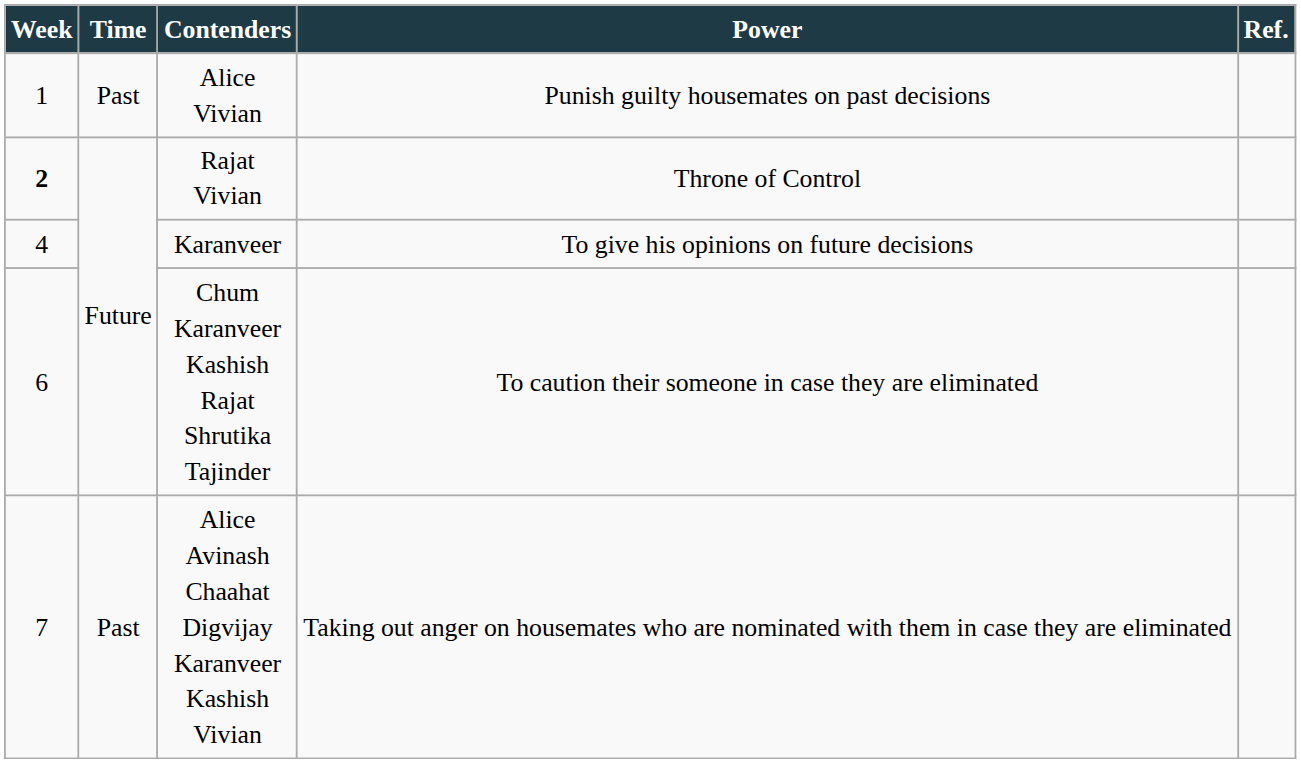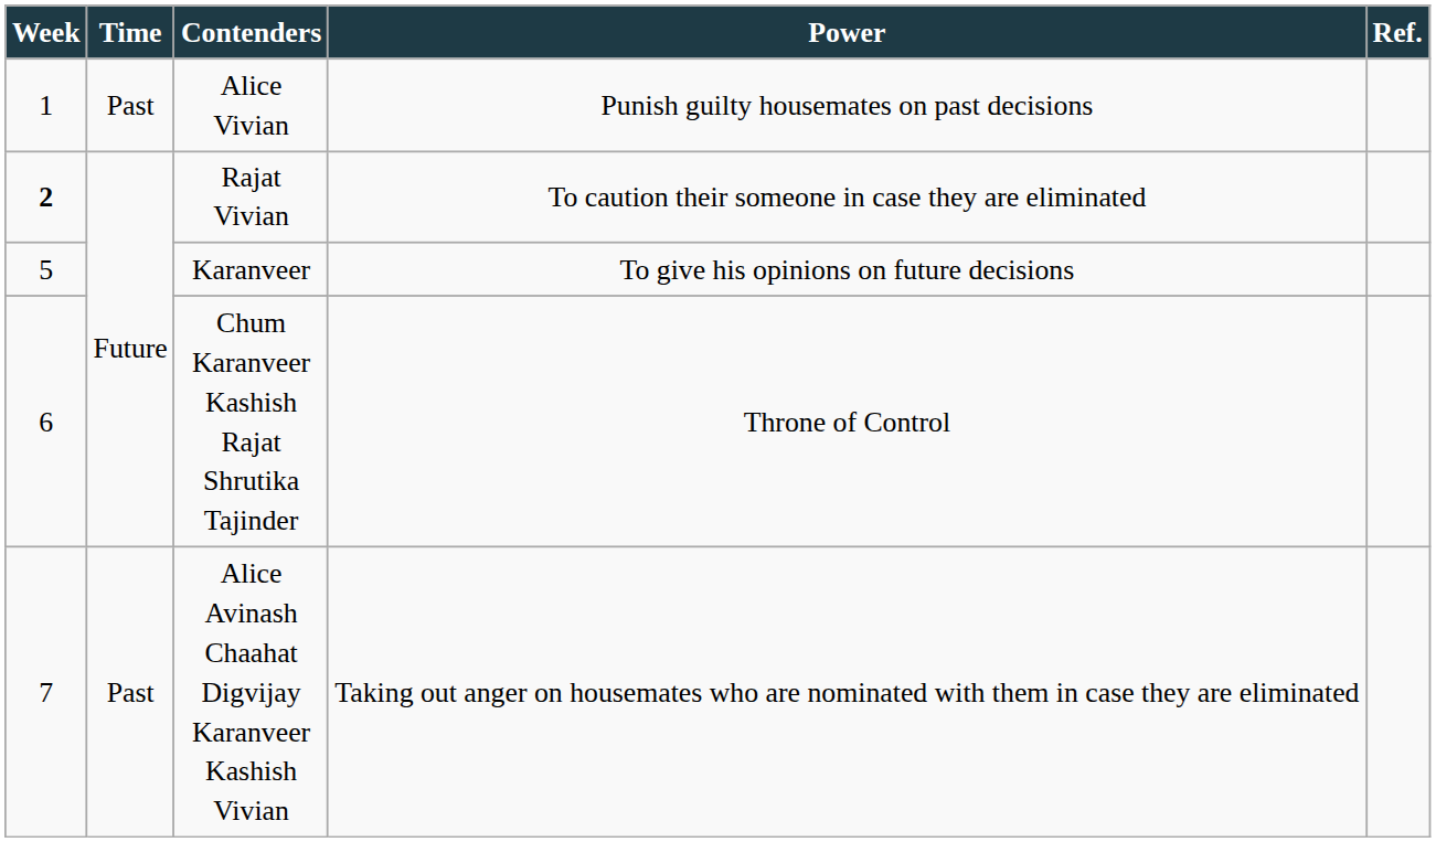Rajat Vivian | Power: Throne of Control -> To caution their someone in case they are eliminated
Karanveer | Week: 4 -> 5
Chum Karanveer Kashish Rajat Shrutika Tajinder | Power: To caution their someone in case they are eliminated -> Throne of Control
